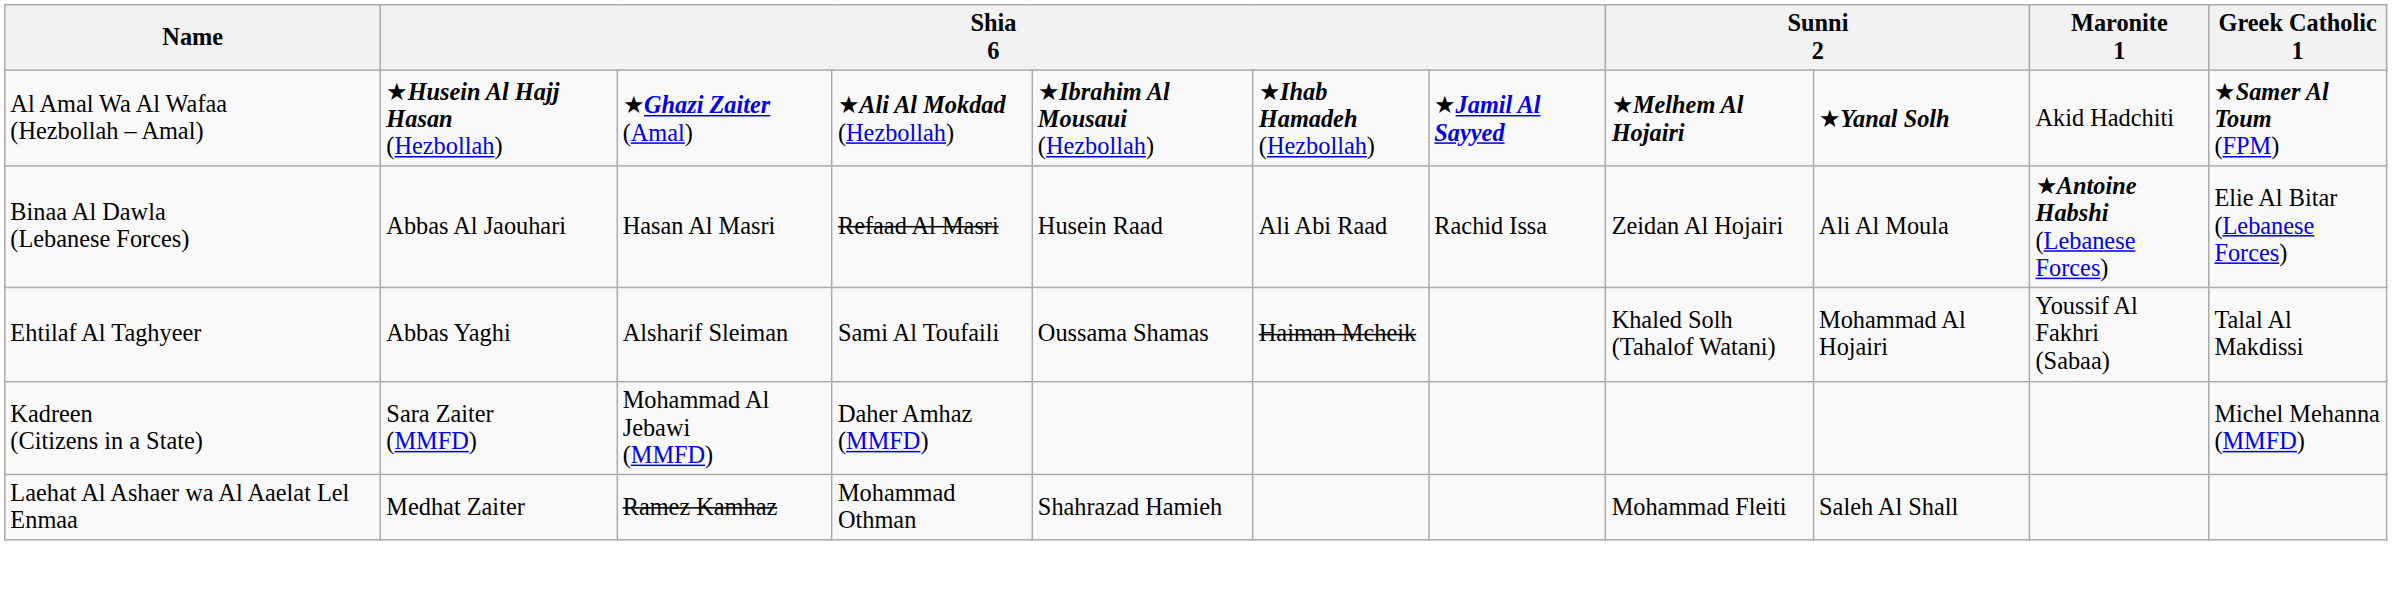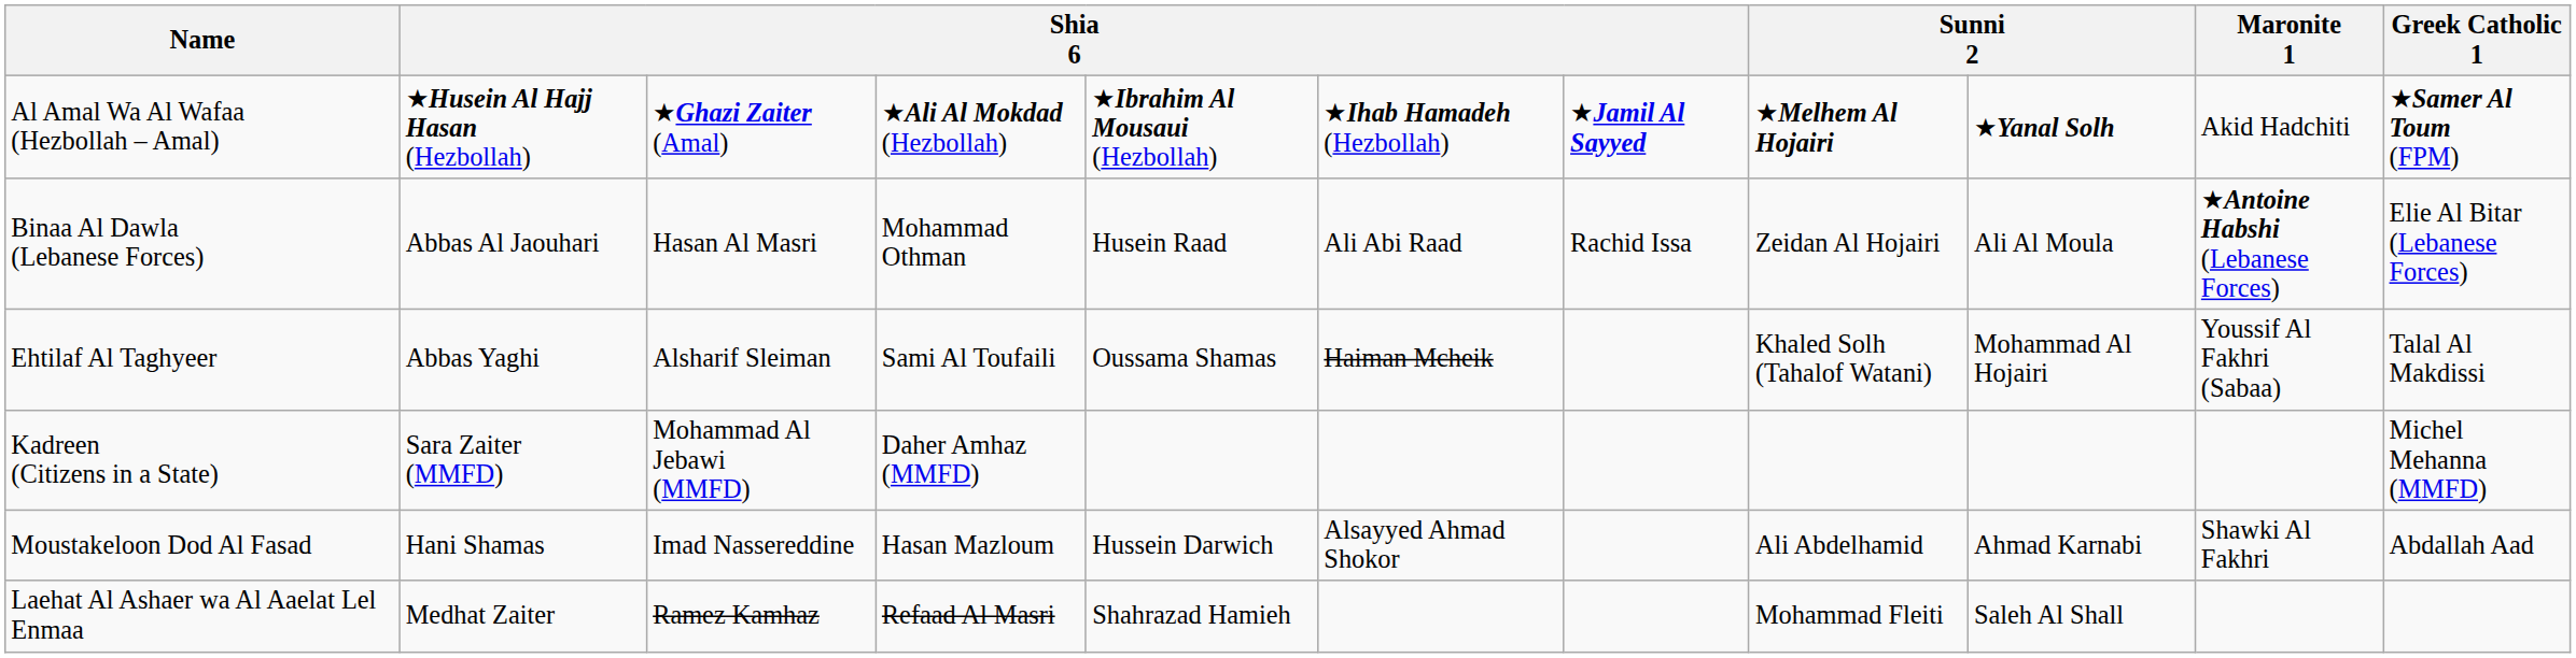Binaa Al Dawla (Lebanese Forces) | column 4: Refaad Al Masri -> Mohammad Othman
+ row: Moustakeloon Dod Al Fasad | Hani Shamas | Imad Nassereddine | Hasan Mazloum | Hussein Darwich | Alsayyed Ahmad Shokor | Ali Abdelhamid | Ahmad Karnabi | Shawki Al Fakhri | Abdallah Aad
Laehat Al Ashaer wa Al Aaelat Lel Enmaa | column 4: Mohammad Othman -> Refaad Al Masri
